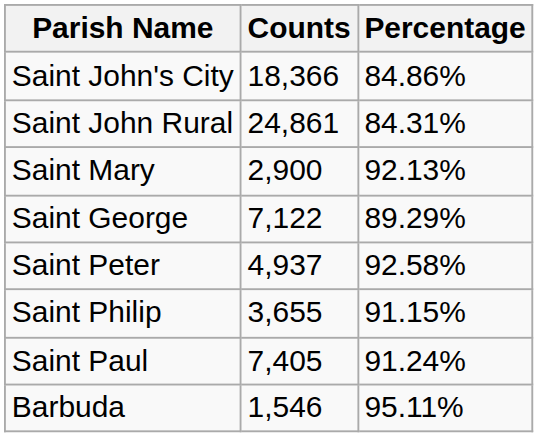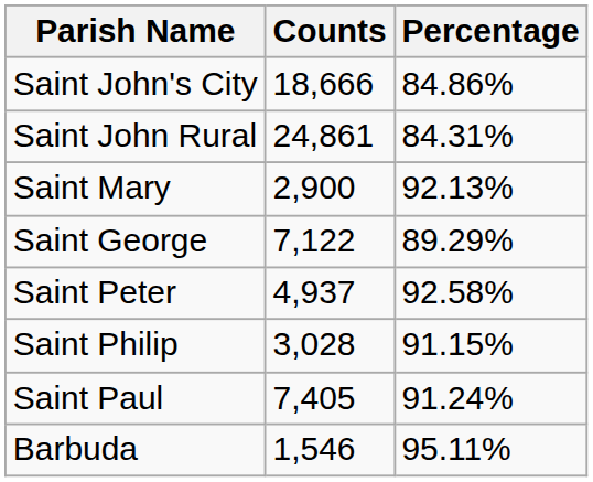Saint John's City | Counts: 18,366 -> 18,666
Saint Philip | Counts: 3,655 -> 3,028
